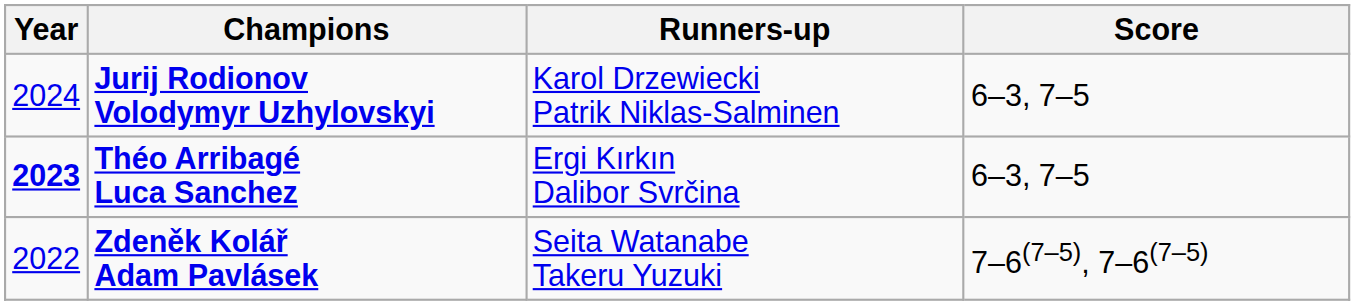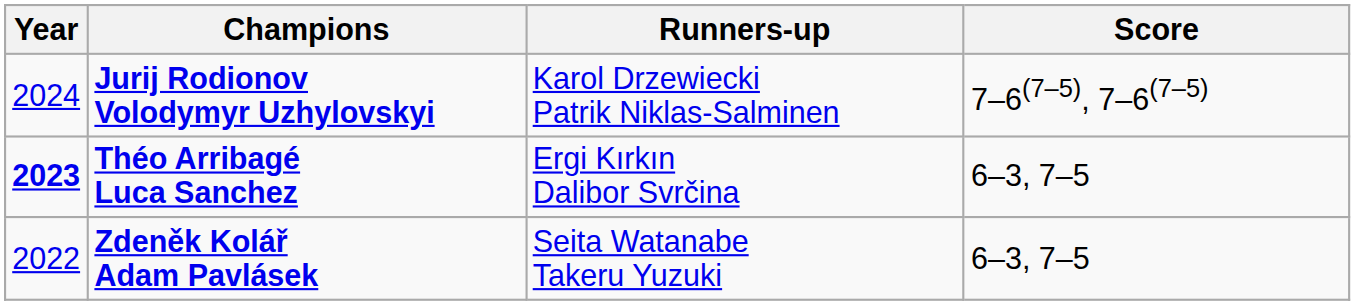Jurij Rodionov Volodymyr Uzhylovskyi | Score: 6–3, 7–5 -> 7–6(7–5), 7–6(7–5)
Zdeněk Kolář Adam Pavlásek | Score: 7–6(7–5), 7–6(7–5) -> 6–3, 7–5
